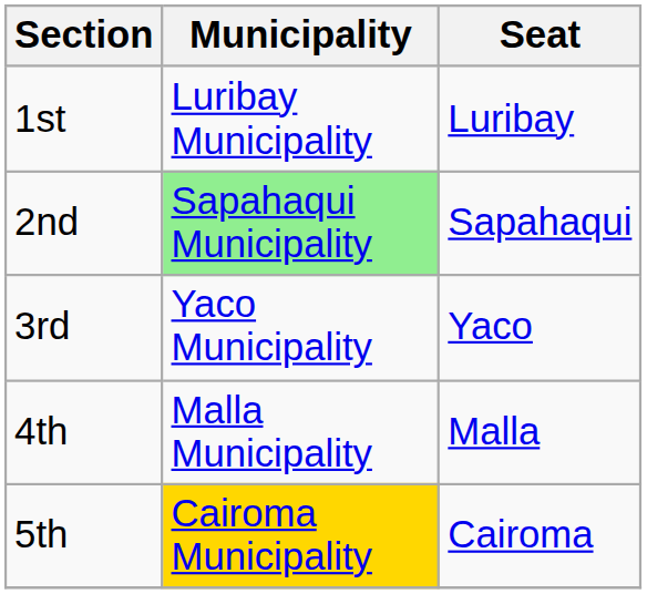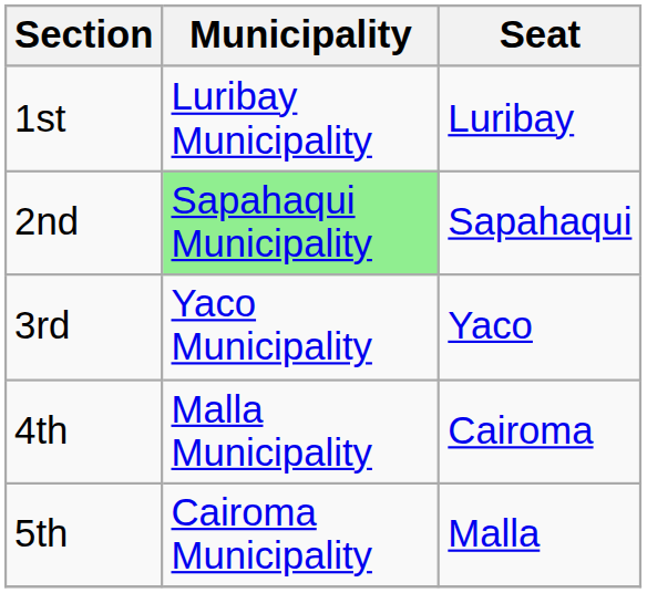4th | Seat: Malla -> Cairoma
5th | Municipality: gold background -> no background
5th | Seat: Cairoma -> Malla
